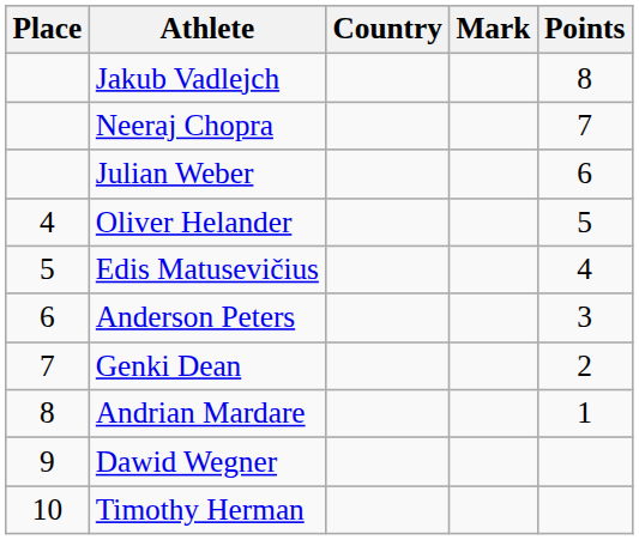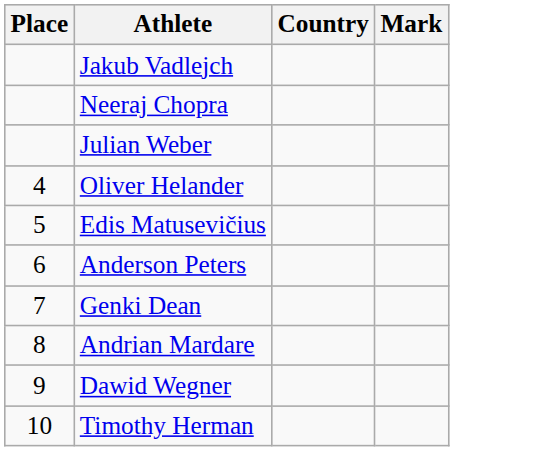- column: Points | 8 | 7 | 6 | 5 | 4 | 3 | 2 | 1
